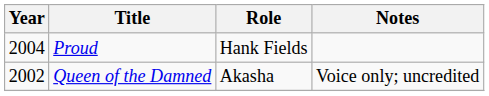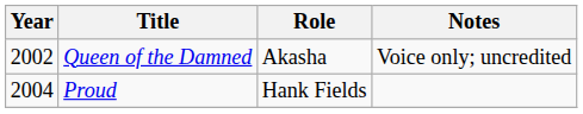rows swapped: Queen of the Damned <-> Proud
